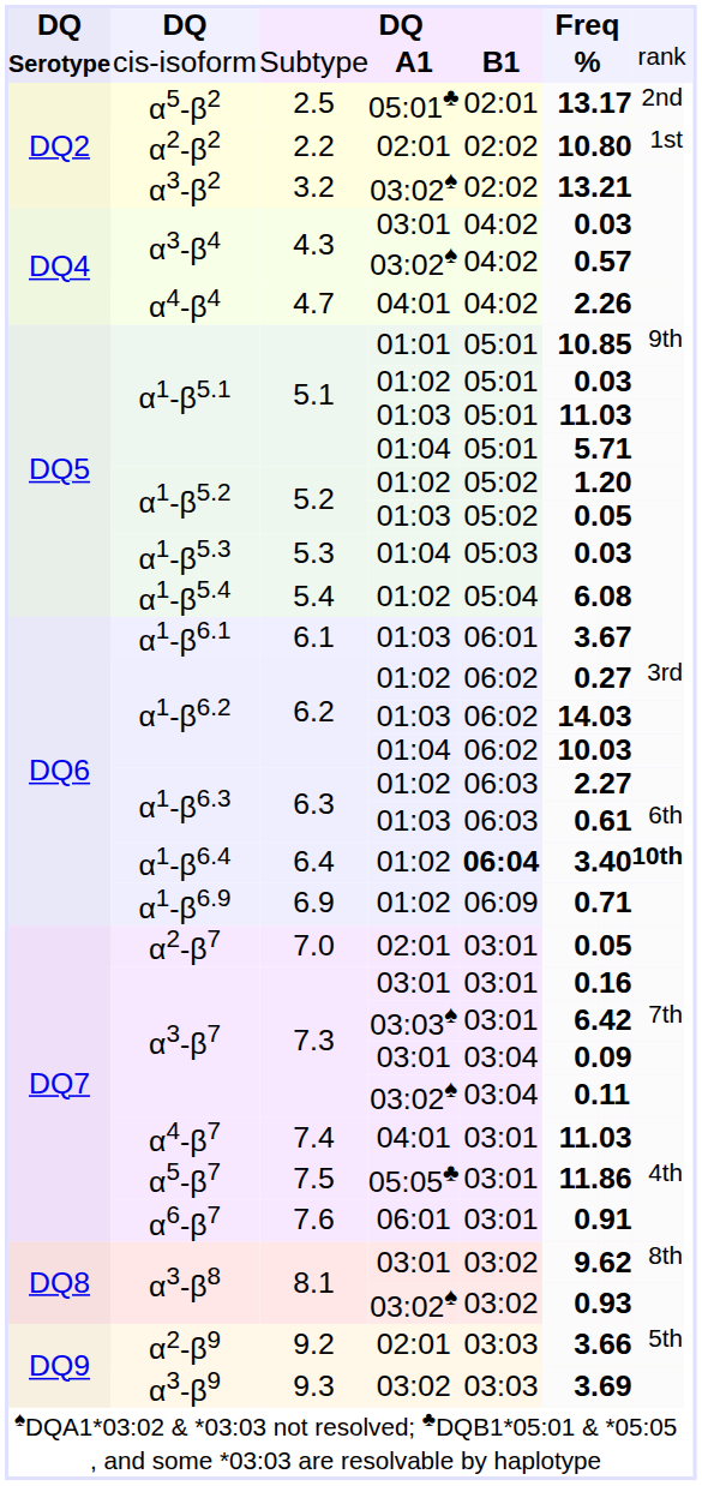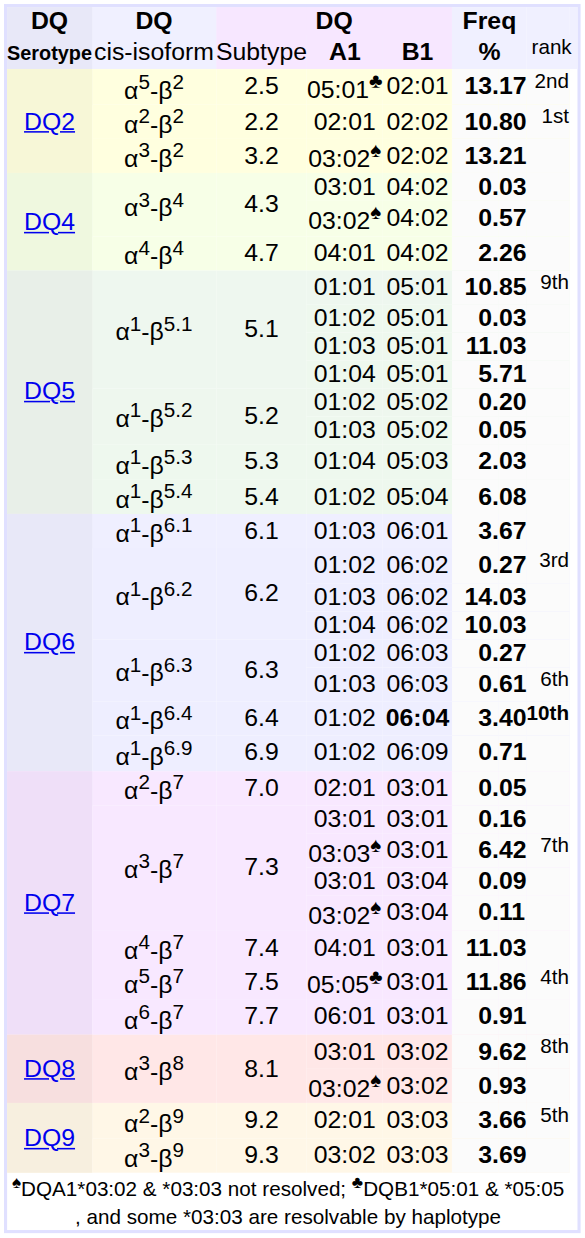α1-β5.2 / 01:02 | column 6: 1. -> 0.
α1-β5.3 | column 6: 0. -> 2.
α1-β6.3 / 01:02 | column 6: 2. -> 0.
α6-β7 | column 3: 7.6 -> 7.7
